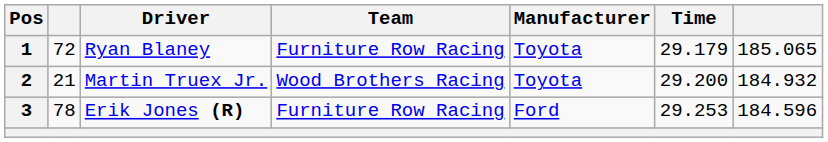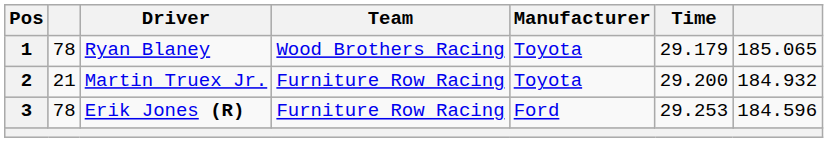1 | column 2: 72 -> 78
1 | Team: Furniture Row Racing -> Wood Brothers Racing
2 | Team: Wood Brothers Racing -> Furniture Row Racing
